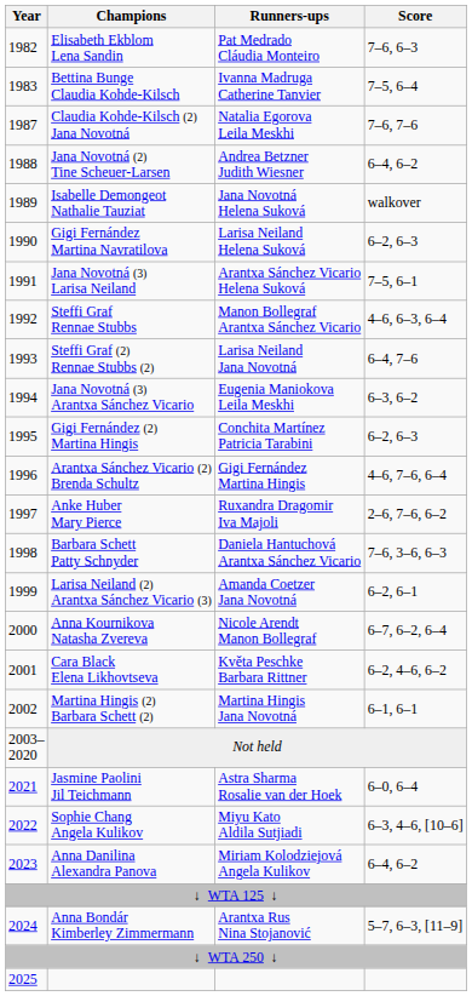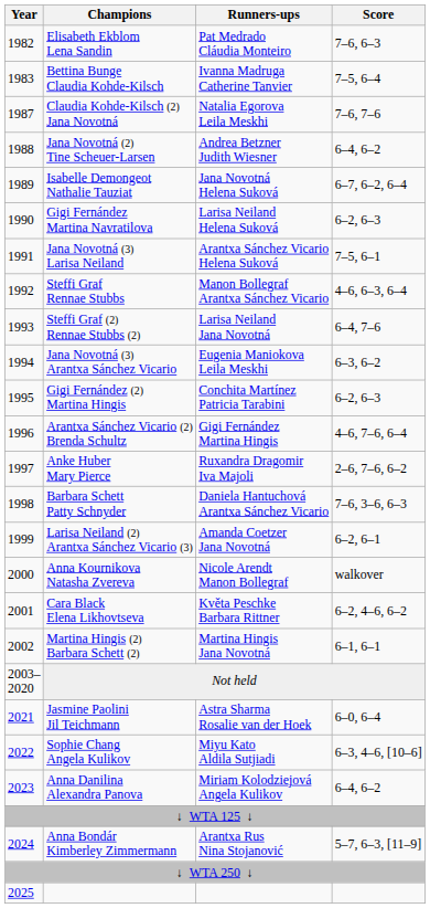Isabelle Demongeot Nathalie Tauziat | Score: walkover -> 6–7, 6–2, 6–4
Anna Kournikova Natasha Zvereva | Score: 6–7, 6–2, 6–4 -> walkover
